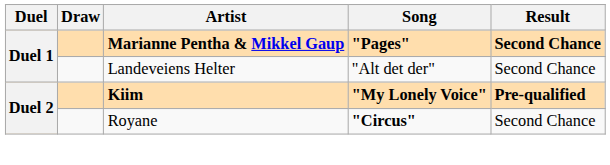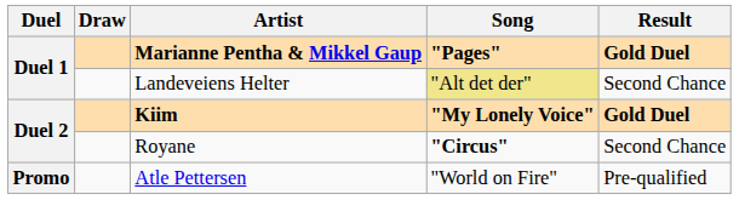Marianne Pentha & Mikkel Gaup | Result: Second Chance -> Gold Duel
Landeveiens Helter | Song: no background -> khaki background
Kiim | Result: Pre-qualified -> Gold Duel
+ row: Promo | Atle Pettersen | "World on Fire" | Pre-qualified
